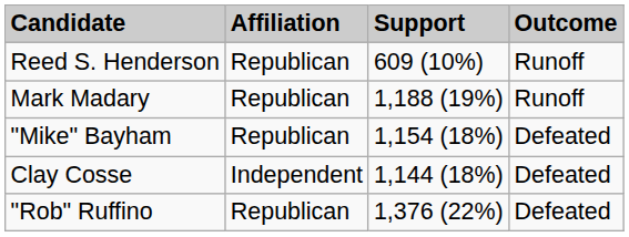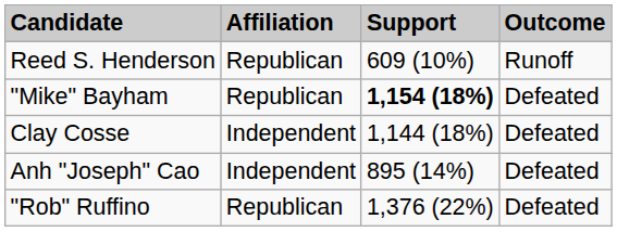- row: Mark Madary | Republican | 1,188 (19%) | Runoff
"Mike" Bayham | Support: normal -> bold
+ row: Anh "Joseph" Cao | Independent | 895 (14%) | Defeated
